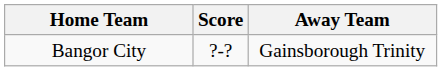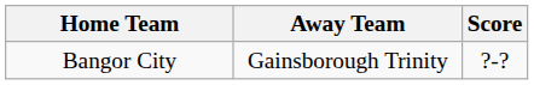columns swapped: Score <-> Away Team
